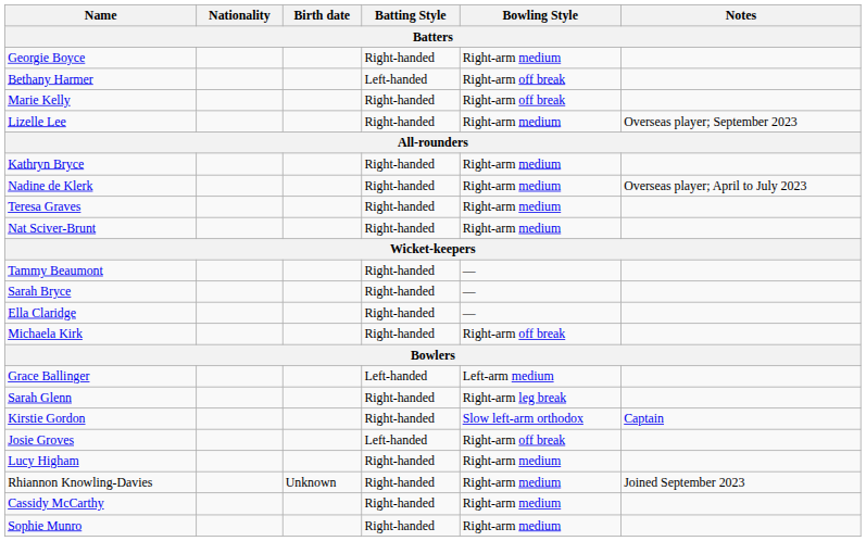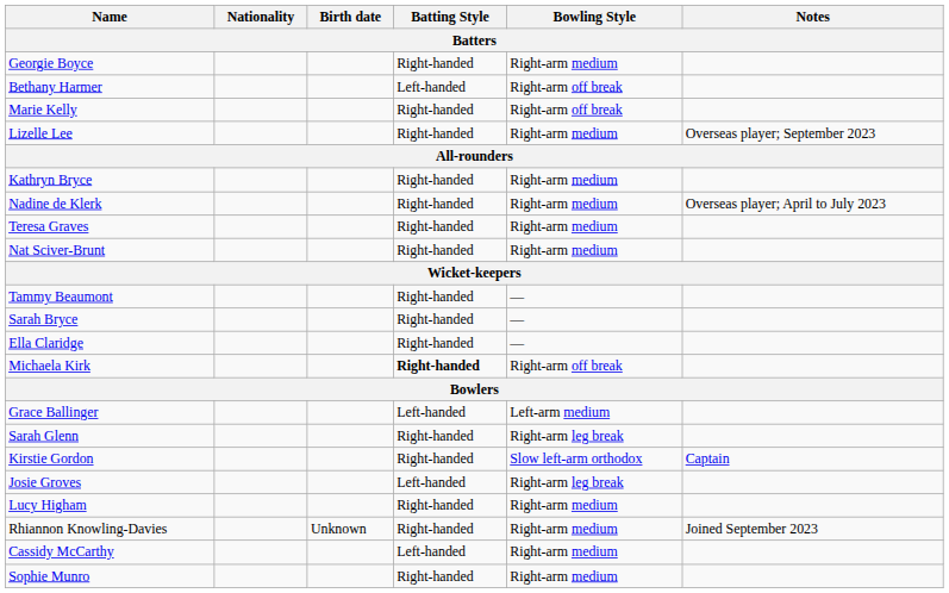Michaela Kirk | Batting Style: normal -> bold
Josie Groves | Bowling Style: Right-arm off break -> Right-arm leg break
Cassidy McCarthy | Batting Style: Right-handed -> Left-handed
